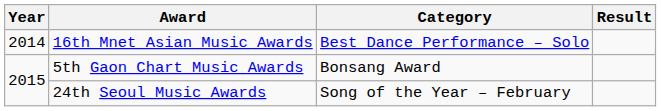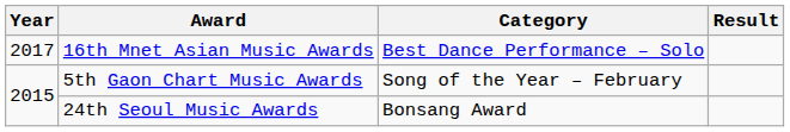16th Mnet Asian Music Awards | Year: 2014 -> 2017
5th Gaon Chart Music Awards | Category: Bonsang Award -> Song of the Year – February
24th Seoul Music Awards | Category: Song of the Year – February -> Bonsang Award
